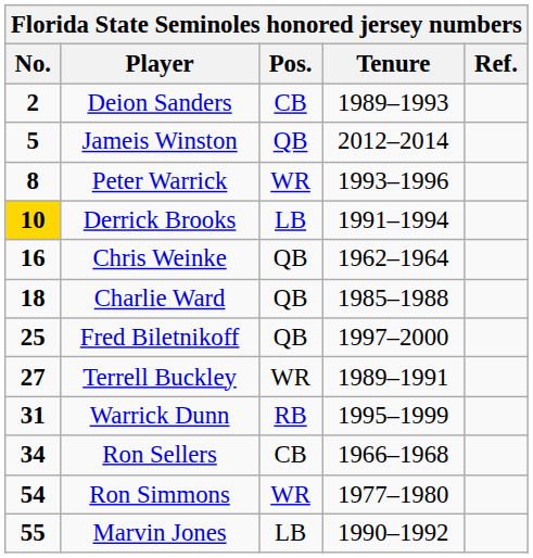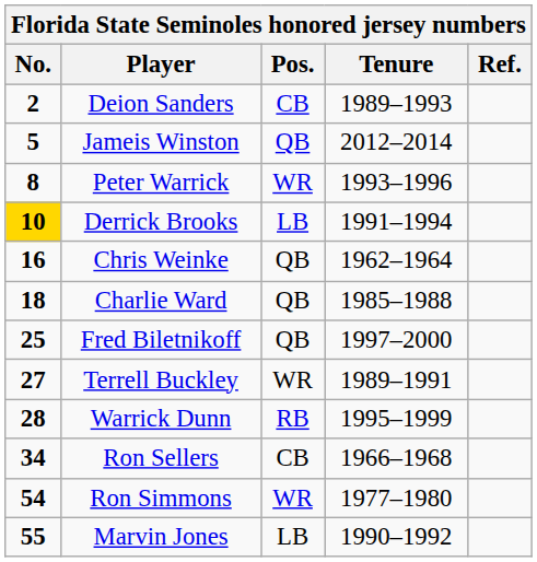Warrick Dunn | No.: 31 -> 28
